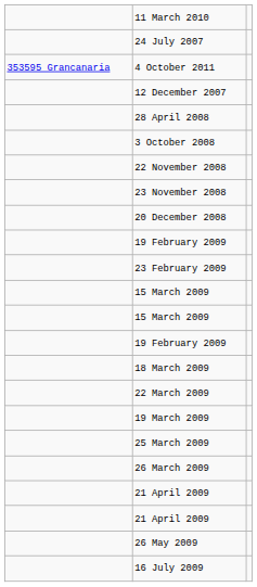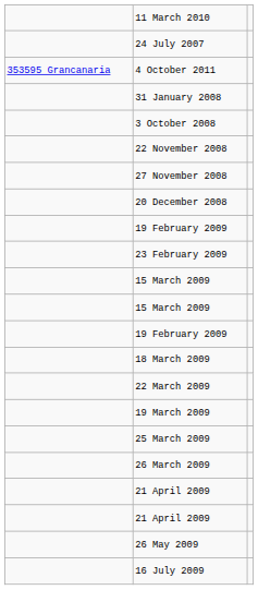- row: 12 December 2007
+ row: 31 January 2008
- row: 28 April 2008
- row: 23 November 2008
+ row: 27 November 2008
